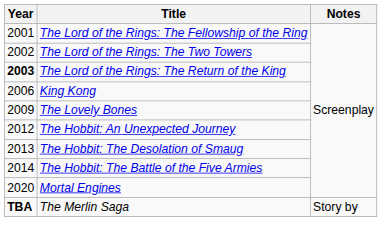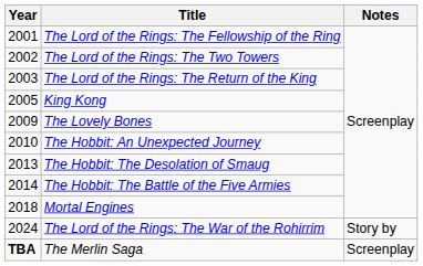The Lord of the Rings: The Return of the King | Year: bold -> normal
King Kong | Year: 2006 -> 2005
The Hobbit: An Unexpected Journey | Year: 2012 -> 2010
Mortal Engines | Year: 2020 -> 2018
+ row: 2024 | The Lord of the Rings: The War of the Rohirrim | Story by
The Merlin Saga | Notes: Story by -> Screenplay
